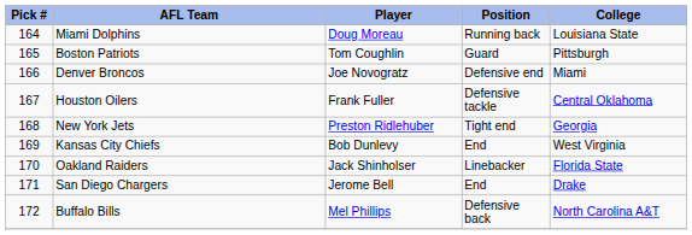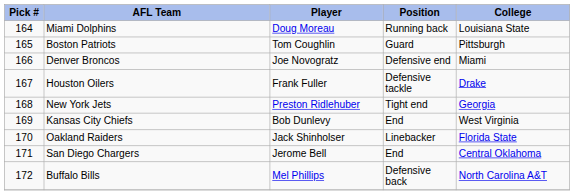Houston Oilers | College: Central Oklahoma -> Drake
San Diego Chargers | College: Drake -> Central Oklahoma
